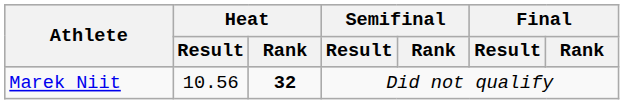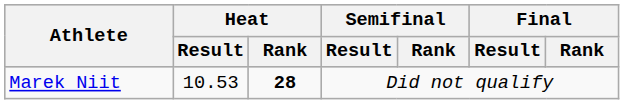Marek Niit | Heat / Result: 10.56 -> 10.53
Marek Niit | Heat / Rank: 32 -> 28
